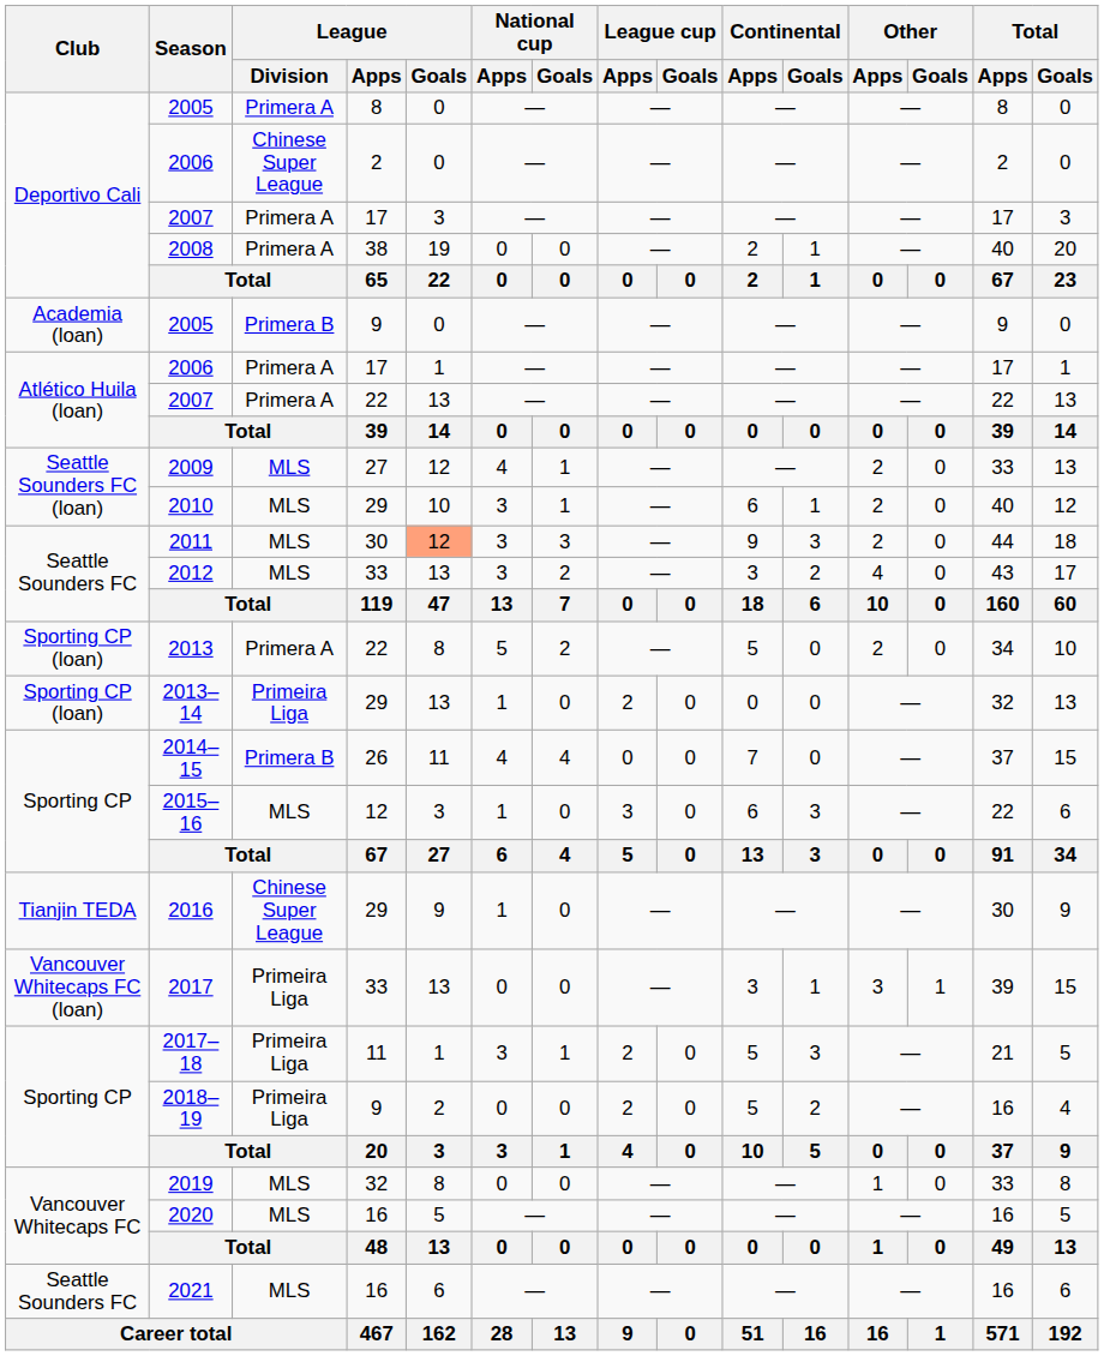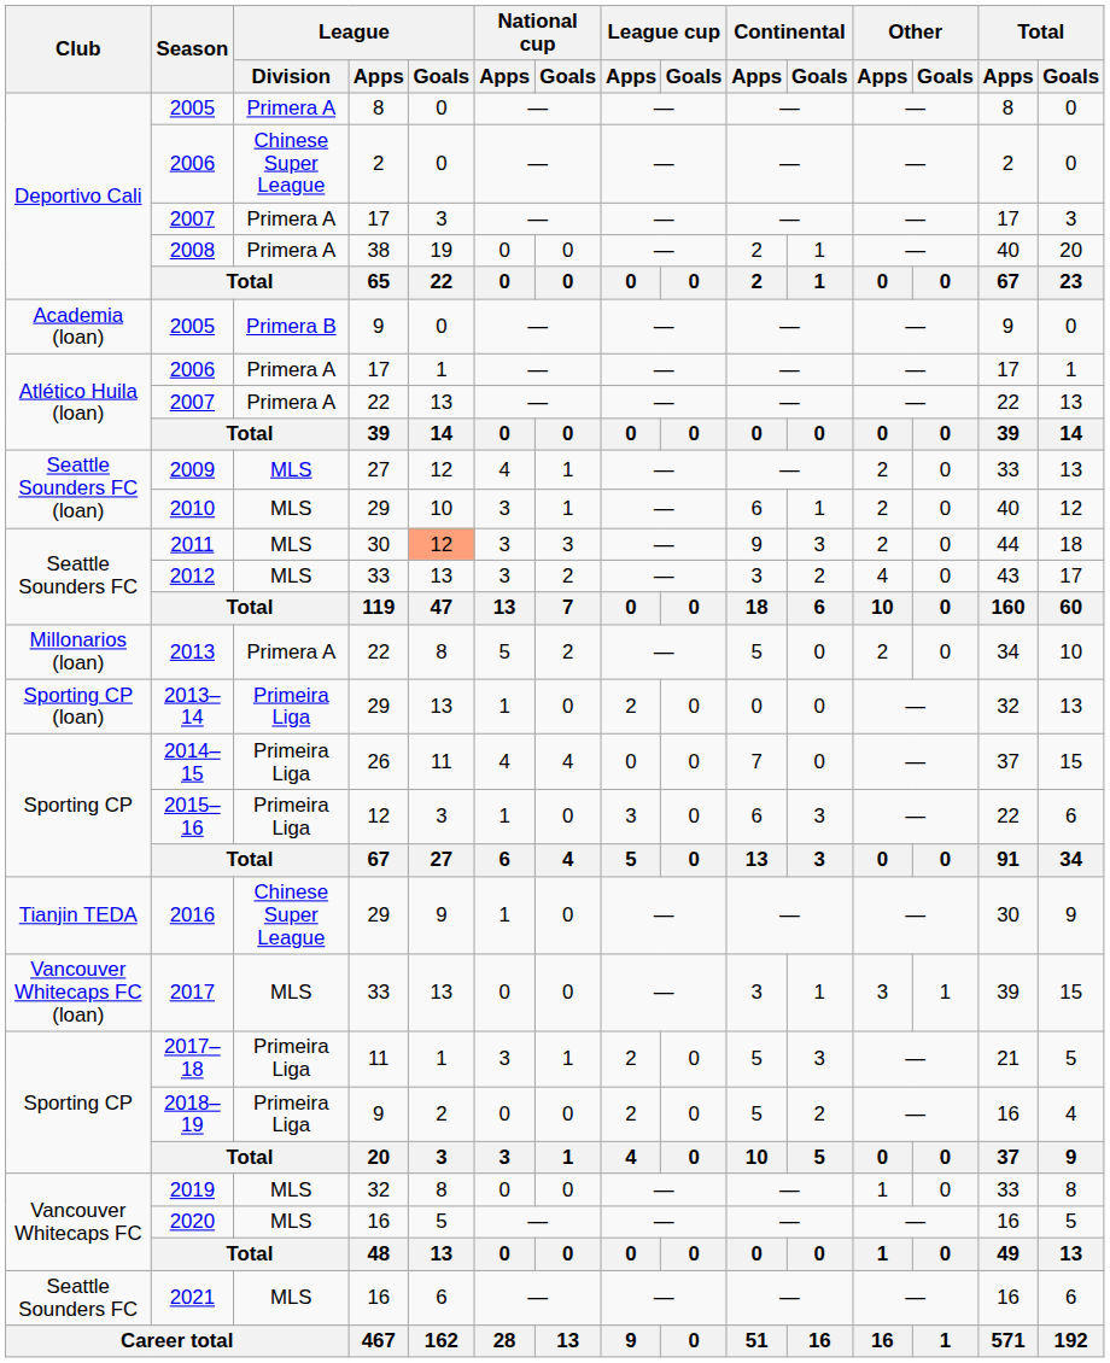2013 | Club: Sporting CP (loan) -> Millonarios (loan)
2014–15 | League / Division: Primera B -> Primeira Liga
2015–16 | League / Division: MLS -> Primeira Liga
2017 | League / Division: Primeira Liga -> MLS
